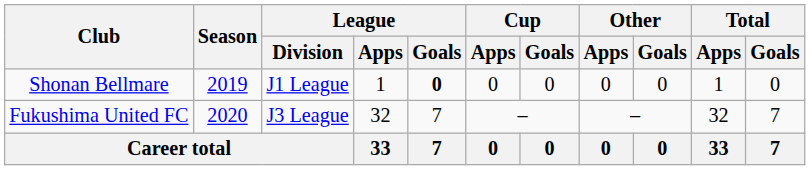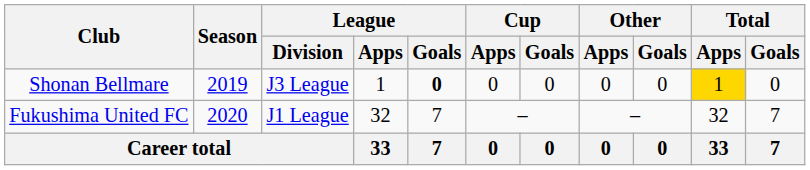Shonan Bellmare | League / Division: J1 League -> J3 League
Shonan Bellmare | Total / Apps: no background -> gold background
Fukushima United FC | League / Division: J3 League -> J1 League
